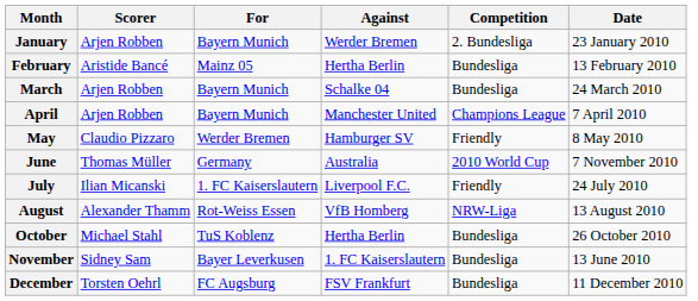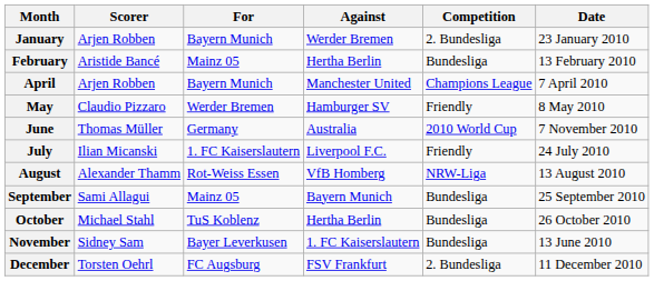- row: March | Arjen Robben | Bayern Munich | Schalke 04 | Bundesliga | 24 March 2010
+ row: September | Sami Allagui | Mainz 05 | Bayern Munich | Bundesliga | 25 September 2010
December | Competition: Bundesliga -> 2. Bundesliga
